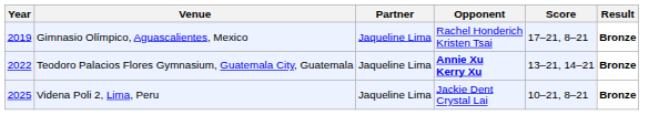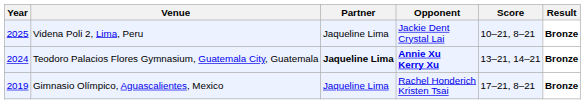rows swapped: Gimnasio Olímpico, Aguascalientes, Mexico <-> Videna Poli 2, Lima, Peru
Teodoro Palacios Flores Gymnasium, Guatemala City, Guatemala | Year: 2022 -> 2024
Teodoro Palacios Flores Gymnasium, Guatemala City, Guatemala | Partner: normal -> bold
